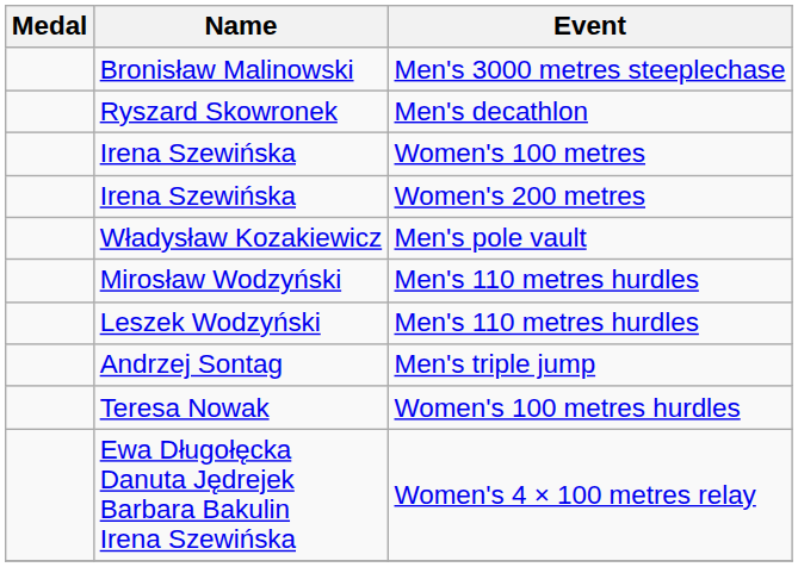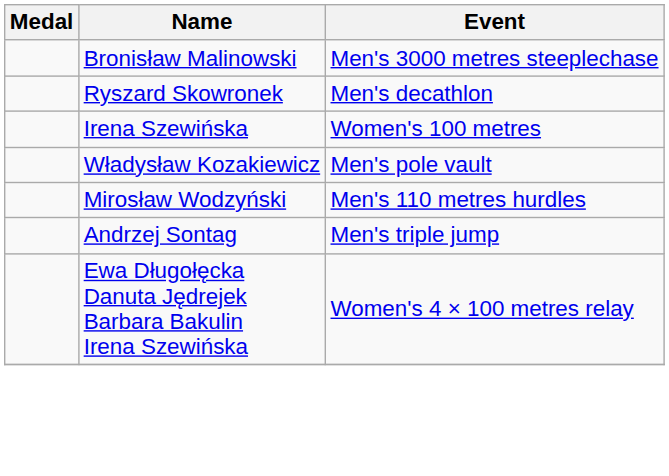- row: Irena Szewińska | Women's 200 metres
- row: Leszek Wodzyński | Men's 110 metres hurdles
- row: Teresa Nowak | Women's 100 metres hurdles
